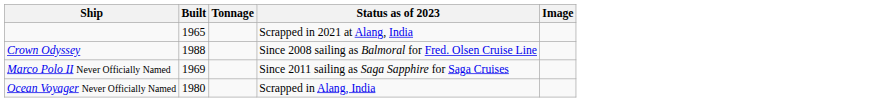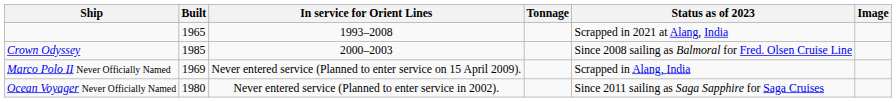+ column: In service for Orient Lines | 1993–2008 | 2000–2003 | Never entered service (Planned to enter service on 15 April 2009). | Never entered service (Planned to enter service in 2002).
Crown Odyssey | Built: 1988 -> 1985
Marco Polo II Never Officially Named | Status as of 2023: Since 2011 sailing as Saga Sapphire for Saga Cruises -> Scrapped in Alang, India
Ocean Voyager Never Officially Named | Status as of 2023: Scrapped in Alang, India -> Since 2011 sailing as Saga Sapphire for Saga Cruises
